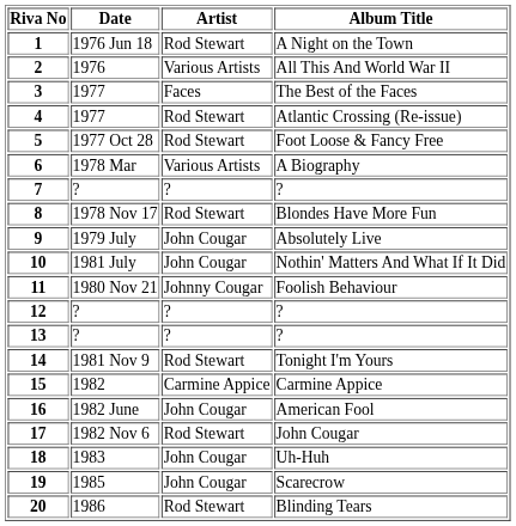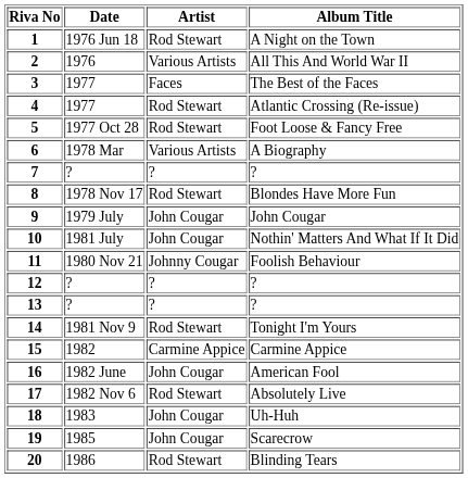9 | Album Title: Absolutely Live -> John Cougar
17 | Album Title: John Cougar -> Absolutely Live
